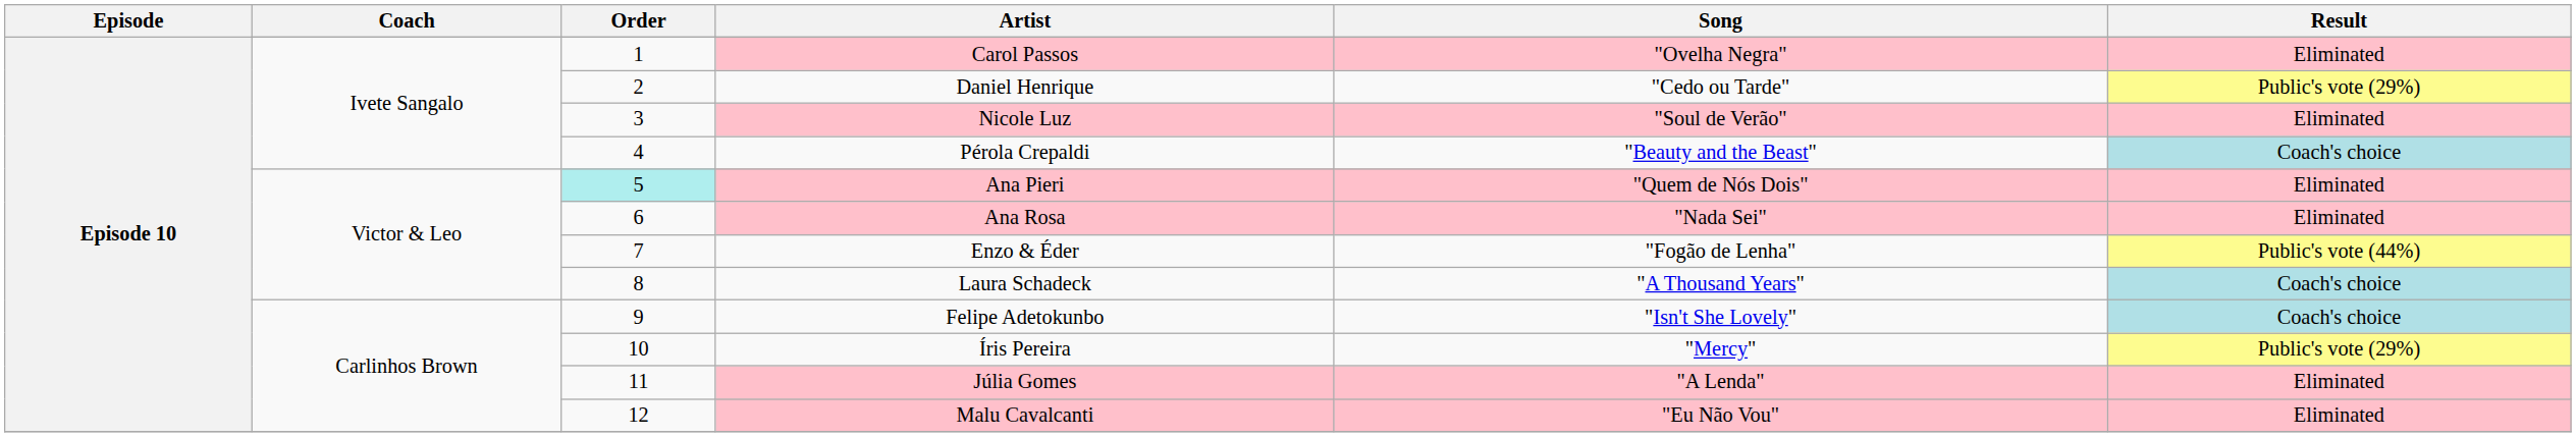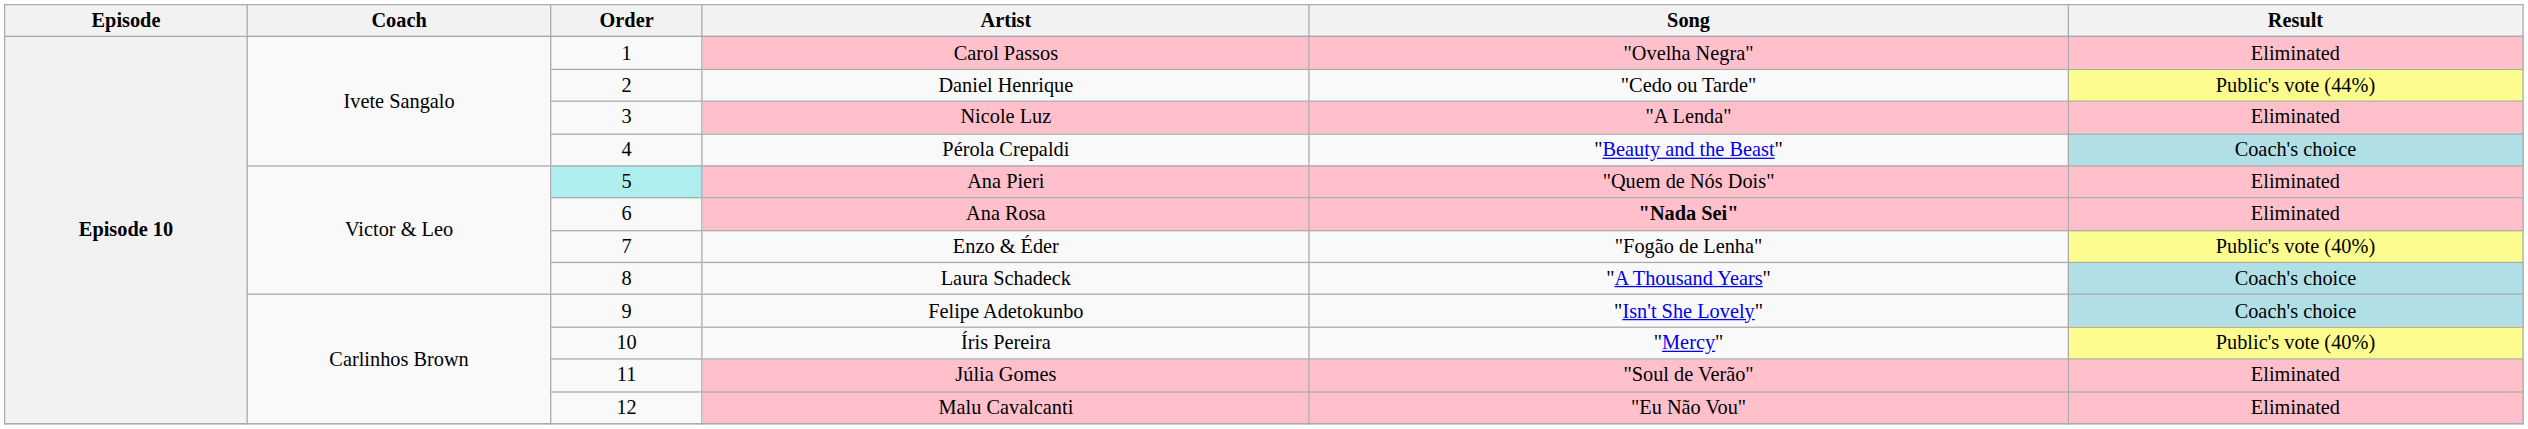Daniel Henrique | Result: Public's vote (29%) -> Public's vote (44%)
Nicole Luz | Song: "Soul de Verão" -> "A Lenda"
Ana Rosa | Song: normal -> bold
Enzo & Éder | Result: Public's vote (44%) -> Public's vote (40%)
Íris Pereira | Result: Public's vote (29%) -> Public's vote (40%)
Júlia Gomes | Song: "A Lenda" -> "Soul de Verão"
